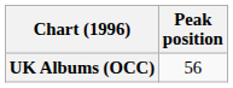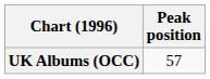UK Albums (OCC) | Peak position: 56 -> 57
